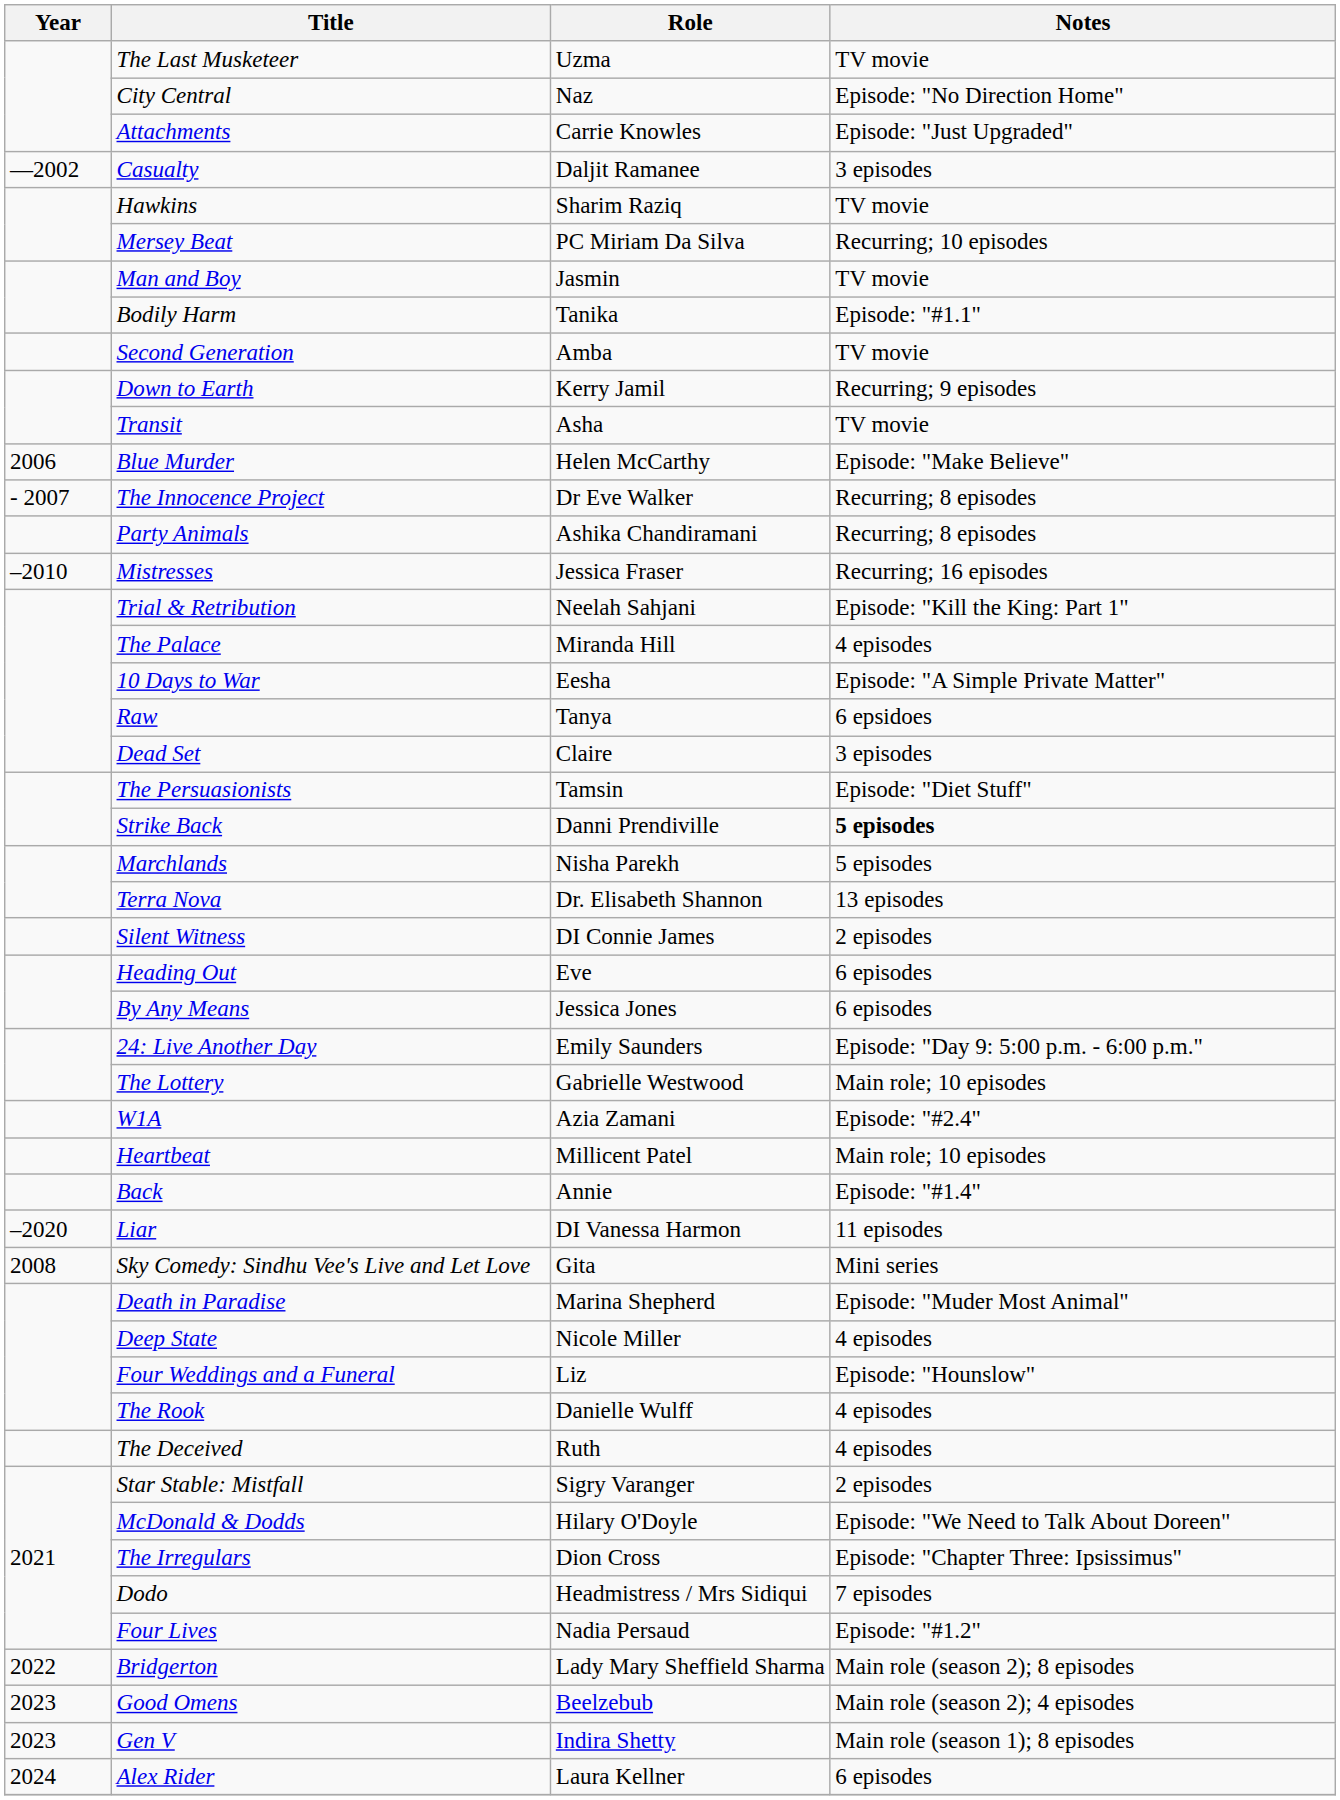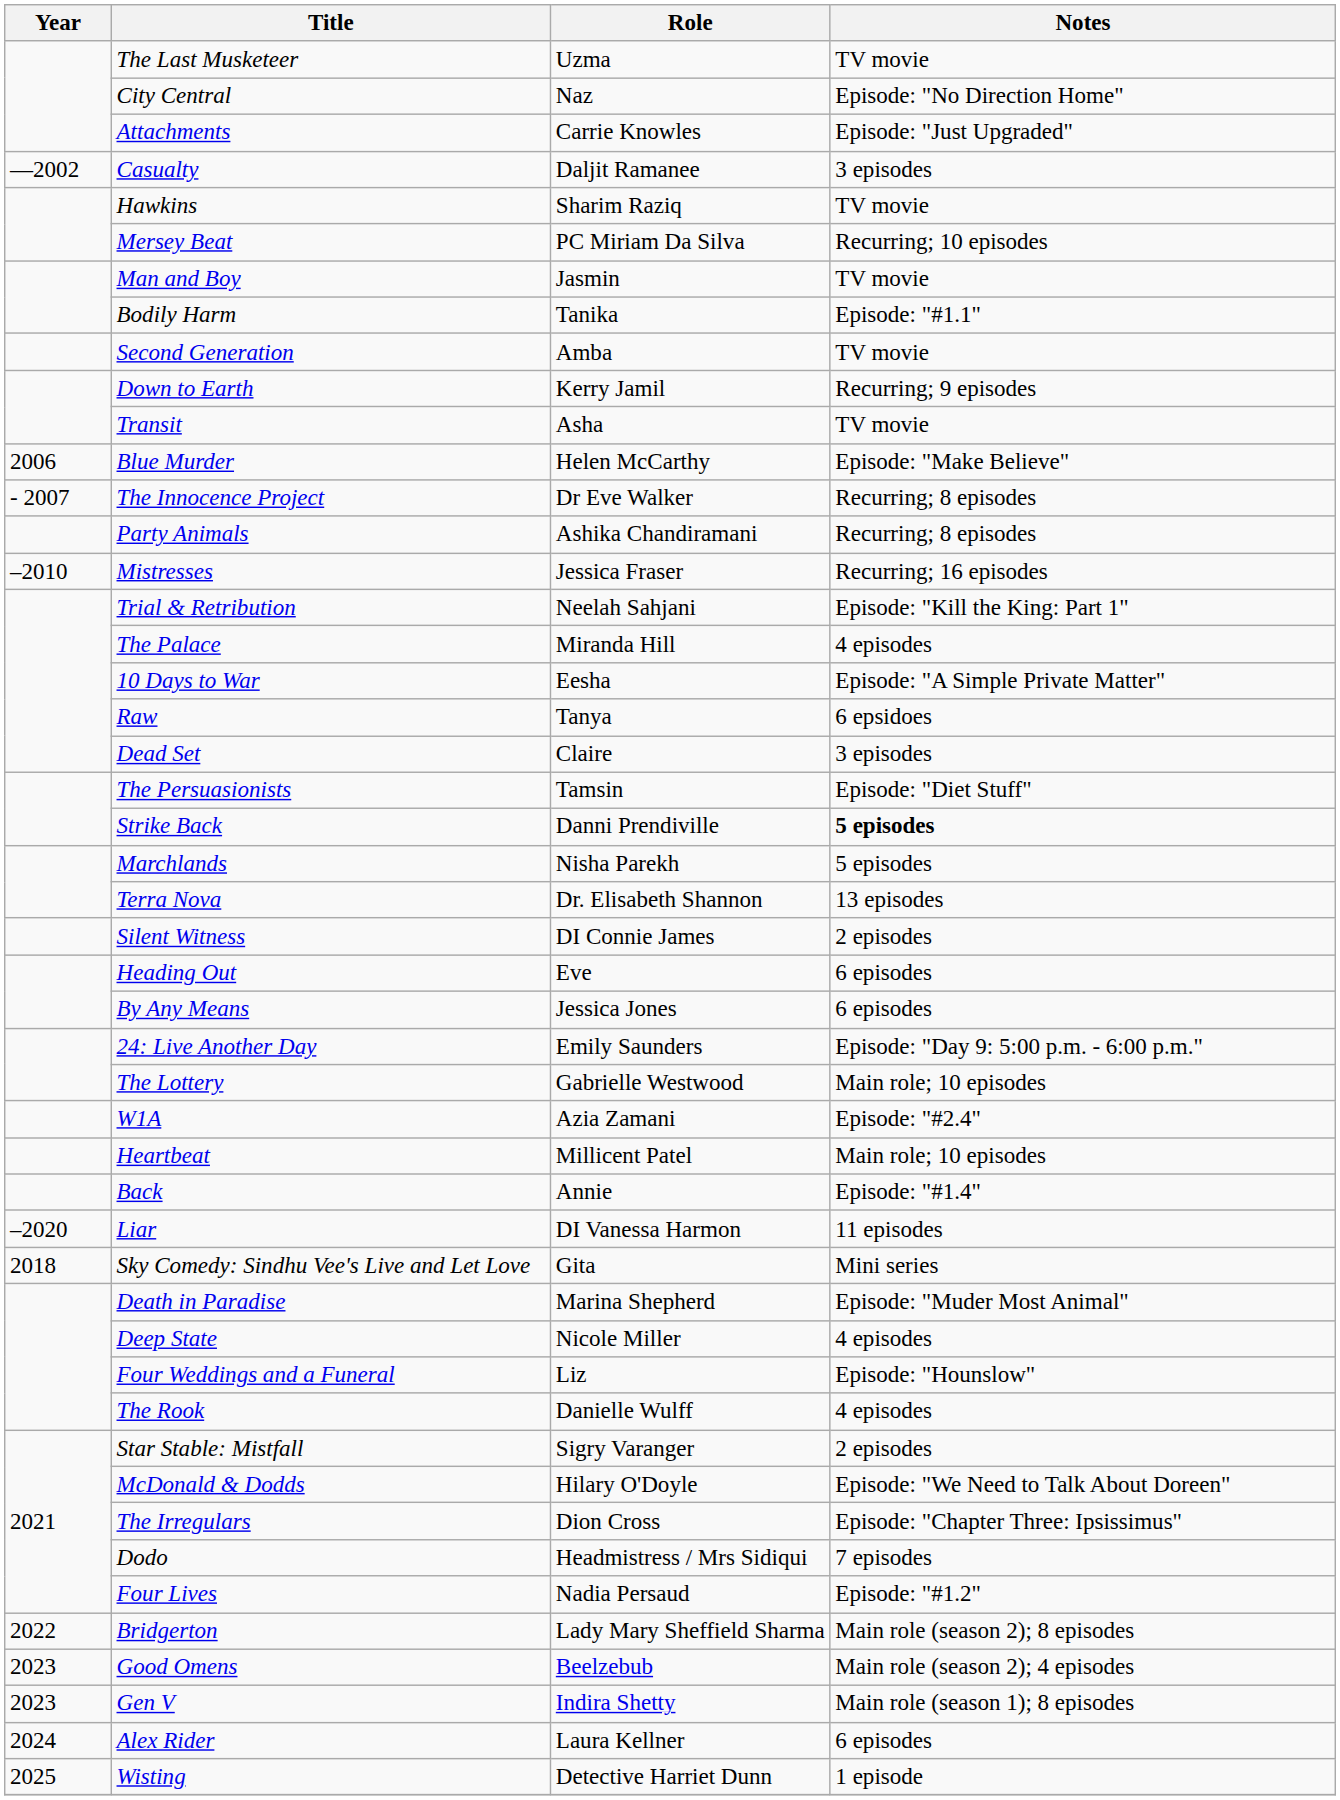Sky Comedy: Sindhu Vee's Live and Let Love | Year: 2008 -> 2018
- row: The Deceived | Ruth | 4 episodes
+ row: 2025 | Wisting | Detective Harriet Dunn | 1 episode
